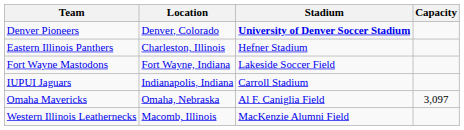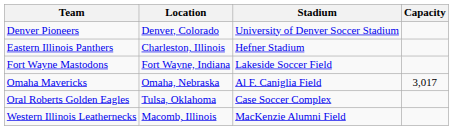Denver Pioneers | Stadium: bold -> normal
- row: IUPUI Jaguars | Indianapolis, Indiana | Carroll Stadium
Omaha Mavericks | Capacity: 3,097 -> 3,017
+ row: Oral Roberts Golden Eagles | Tulsa, Oklahoma | Case Soccer Complex
